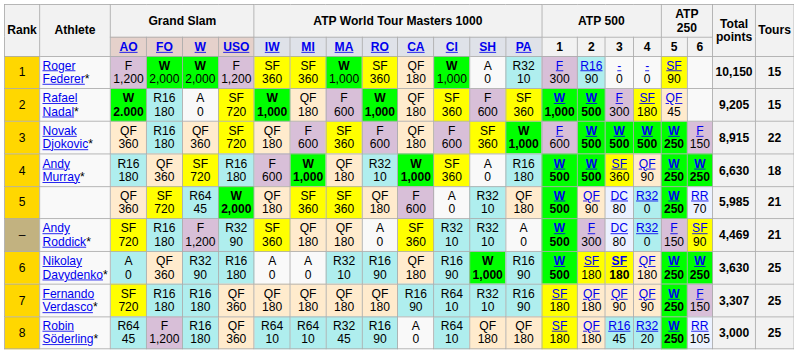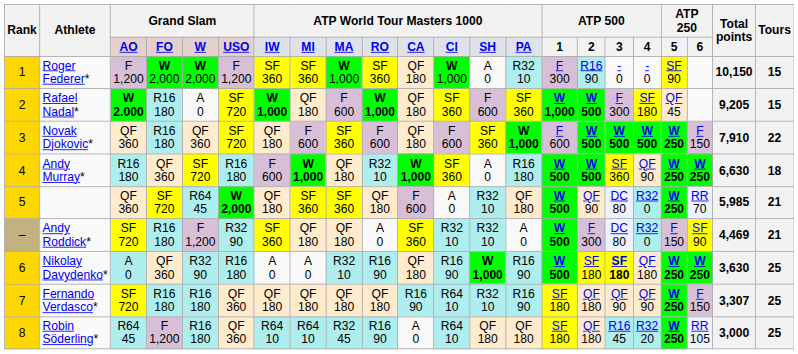Novak Djokovic* | Total points: 8,915 -> 7,910
